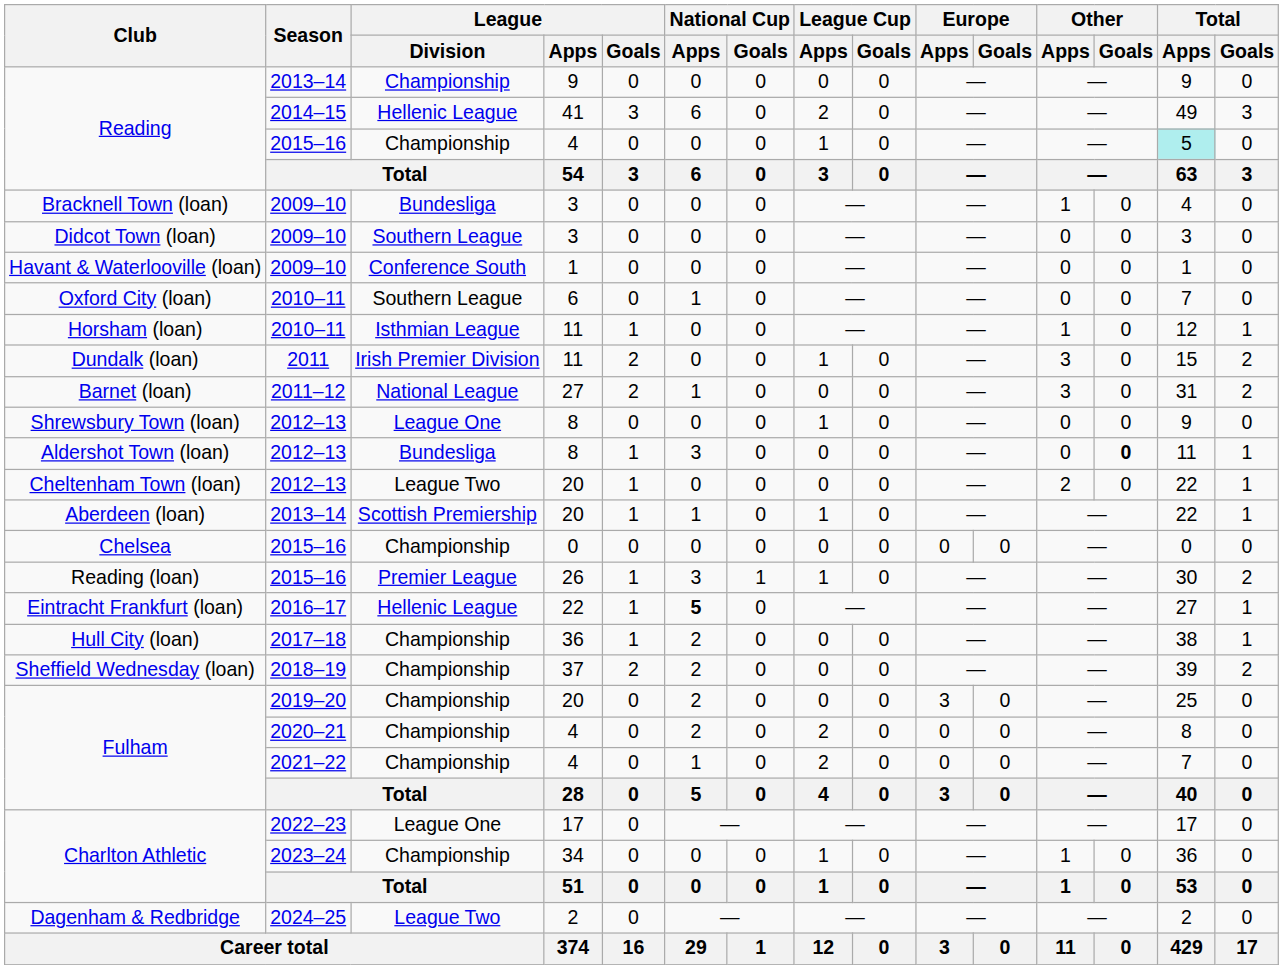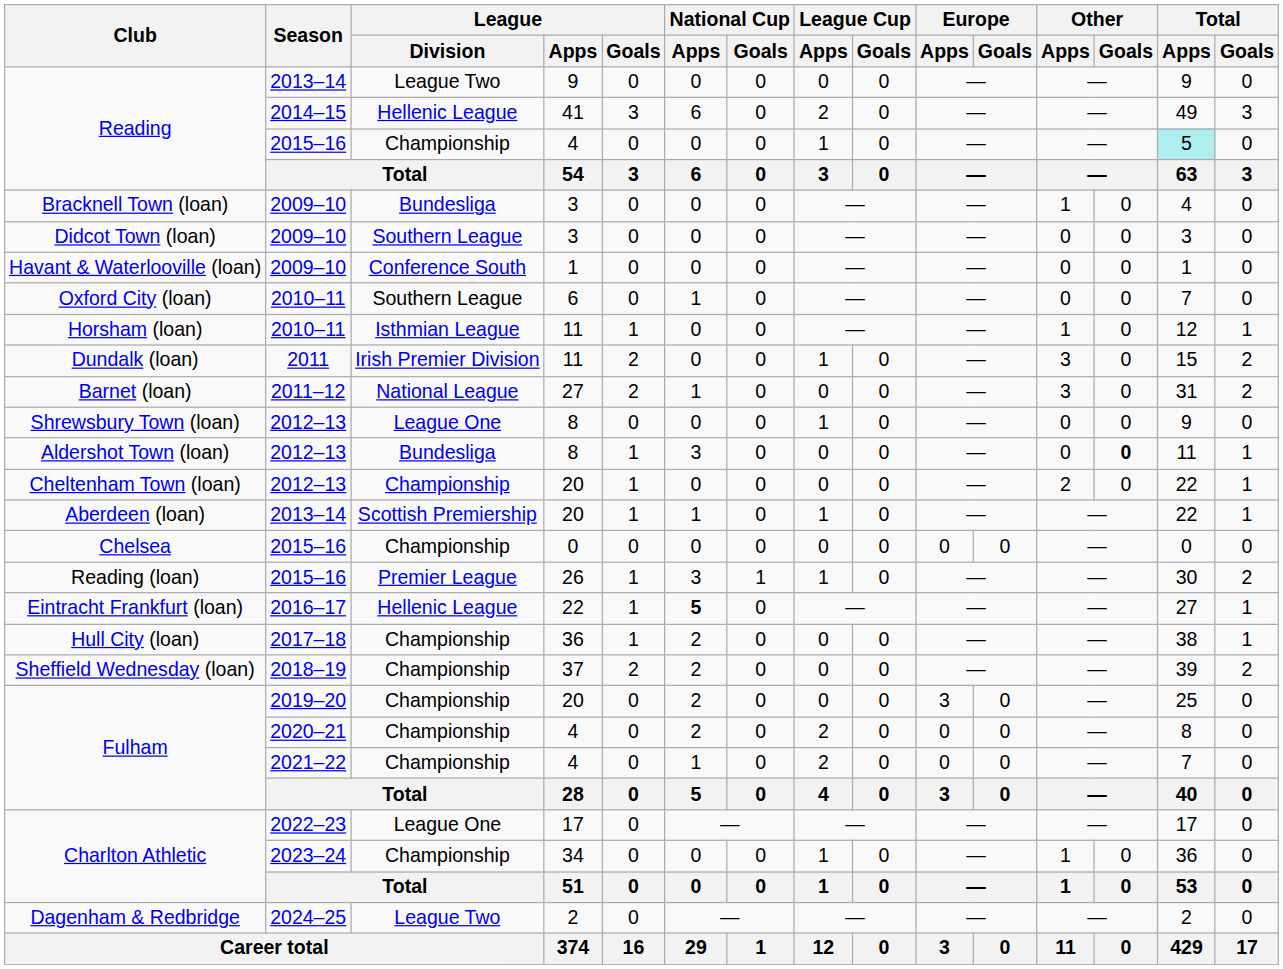Reading / 2013–14 | League / Division: Championship -> League Two
Cheltenham Town (loan) | League / Division: League Two -> Championship
